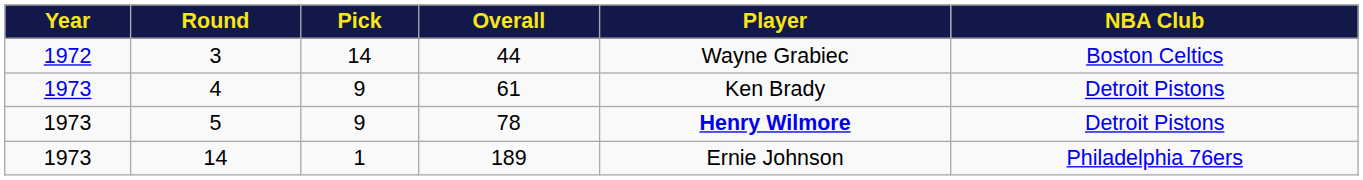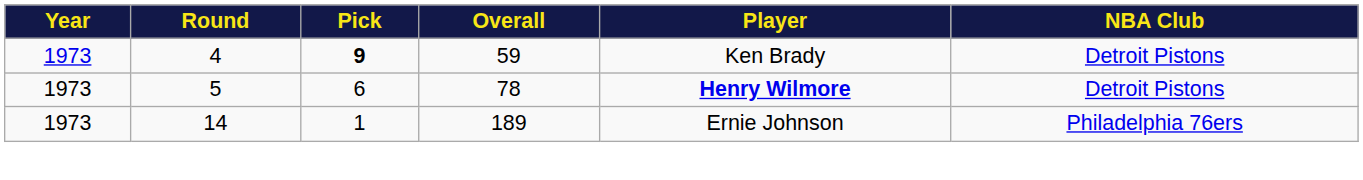- row: 1972 | 3 | 14 | 44 | Wayne Grabiec | Boston Celtics
4 | Pick: normal -> bold
4 | Overall: 61 -> 59
5 | Pick: 9 -> 6
